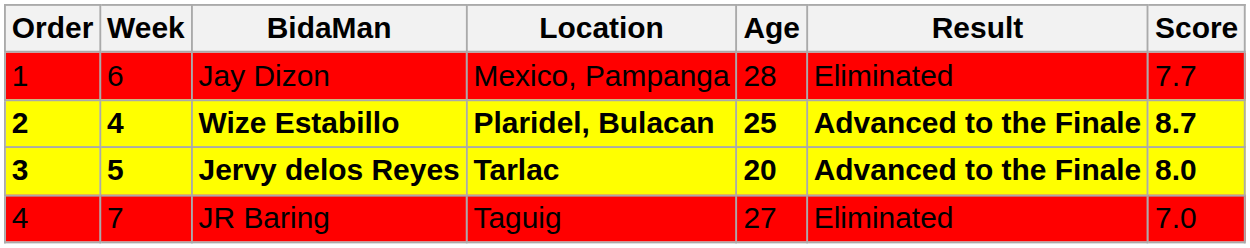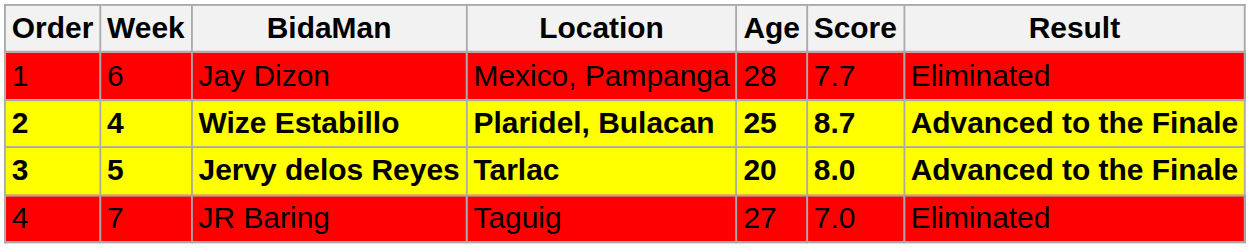columns swapped: Score <-> Result
